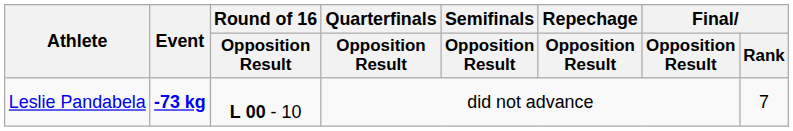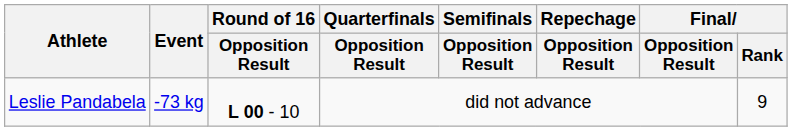Leslie Pandabela | Event: bold -> normal
Leslie Pandabela | Final / Rank: 7 -> 9
